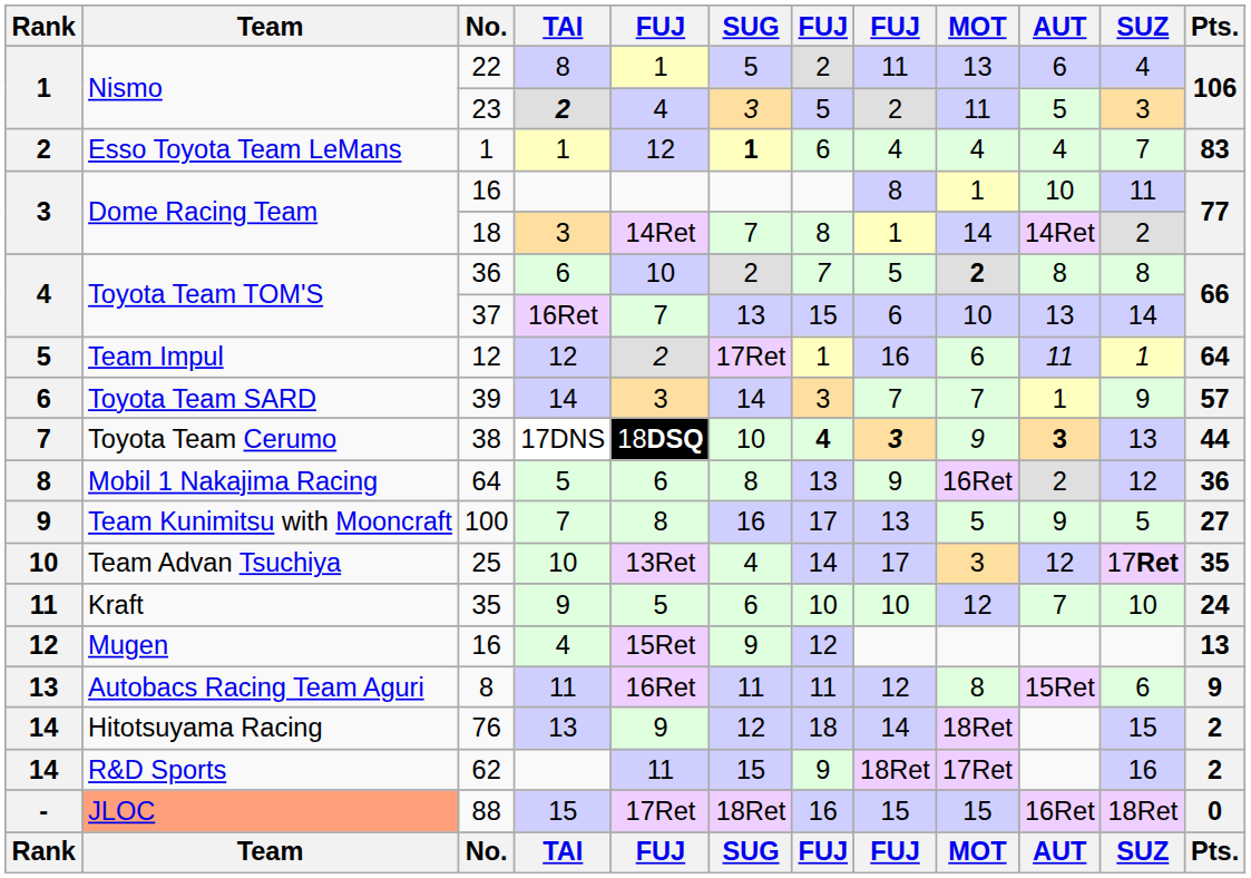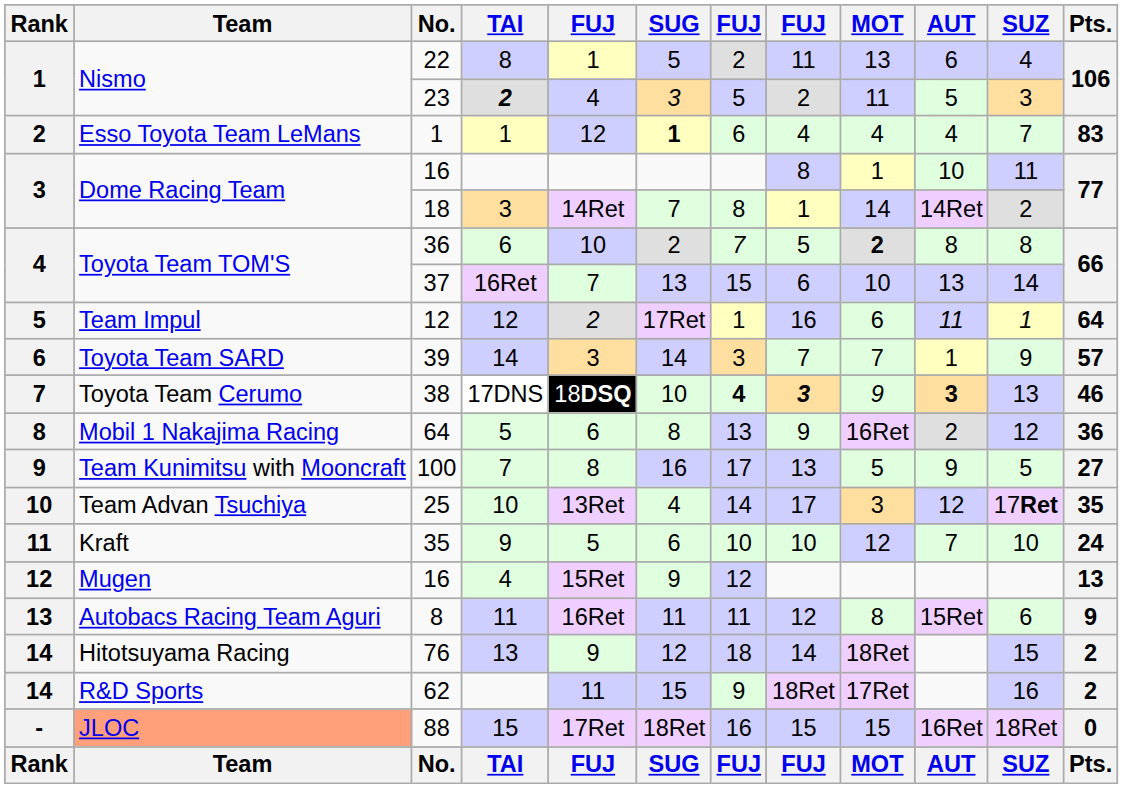38 | Pts.: 44 -> 46
